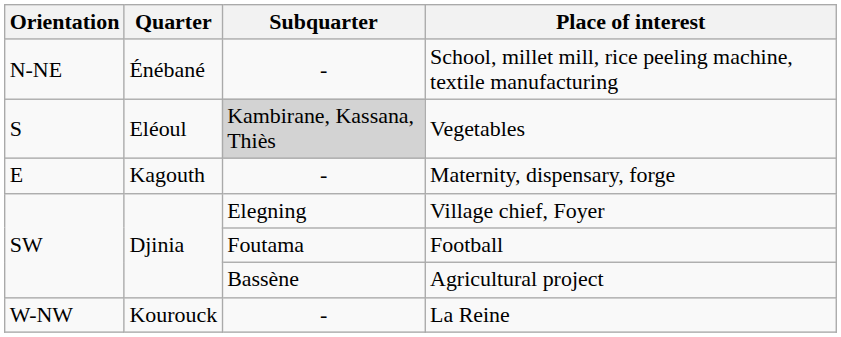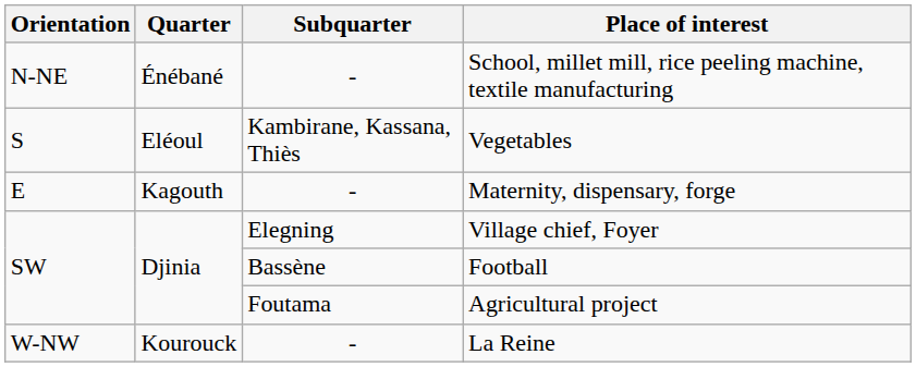Vegetables | Subquarter: lightgrey background -> no background
Football | Subquarter: Foutama -> Bassène
Agricultural project | Subquarter: Bassène -> Foutama
